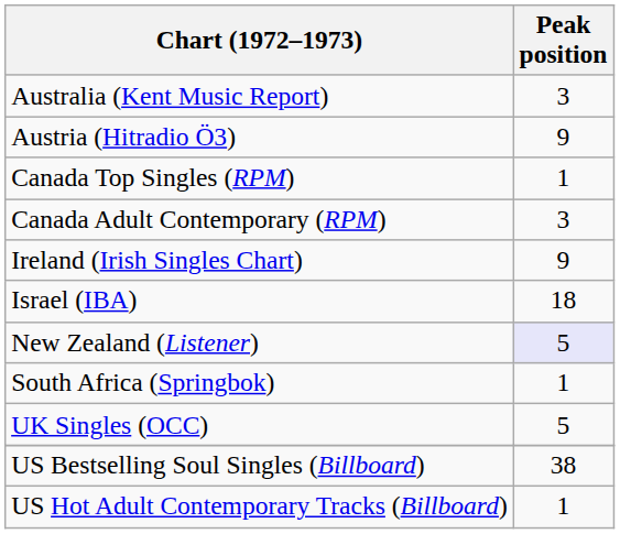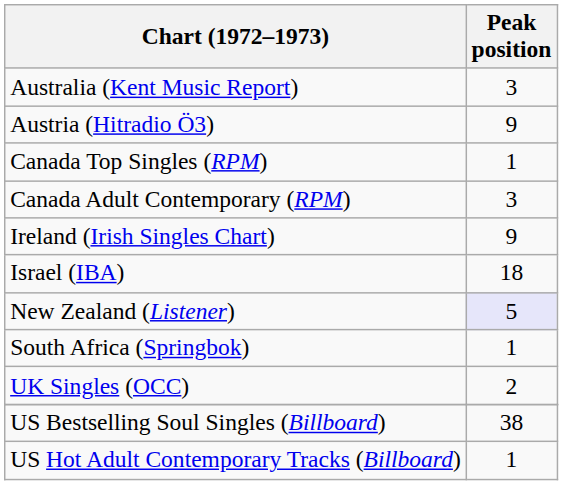UK Singles (OCC) | Peak position: 5 -> 2
